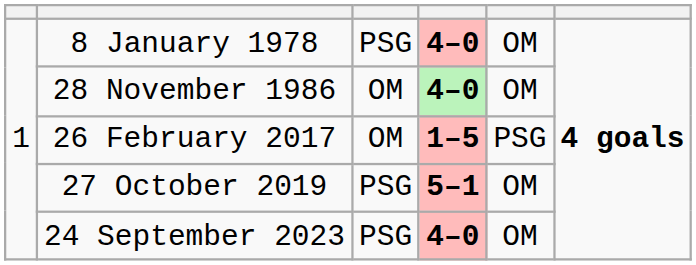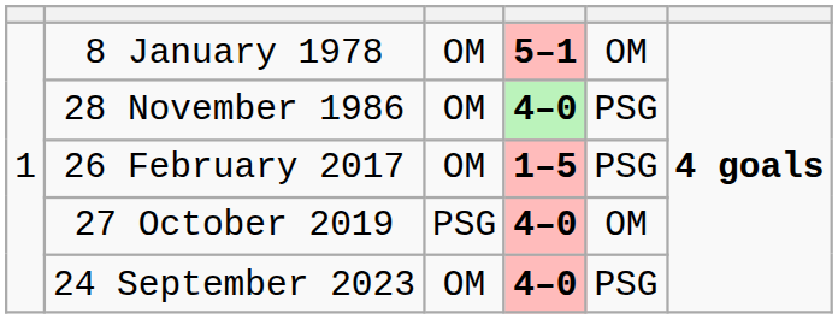8 January 1978 | column 3: PSG -> OM
8 January 1978 | column 4: 4–0 -> 5–1
28 November 1986 | column 5: OM -> PSG
27 October 2019 | column 4: 5–1 -> 4–0
24 September 2023 | column 3: PSG -> OM
24 September 2023 | column 5: OM -> PSG
